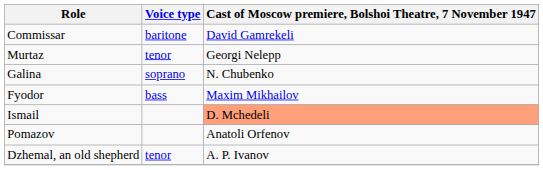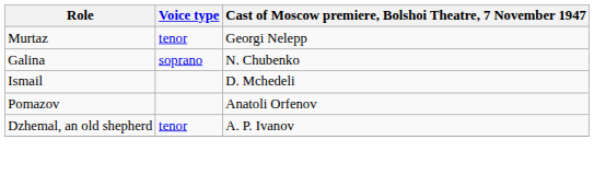- row: Commissar | baritone | David Gamrekeli
- row: Fyodor | bass | Maxim Mikhailov
Ismail | Cast of Moscow premiere, Bolshoi Theatre, 7 November 1947: lightsalmon background -> no background
